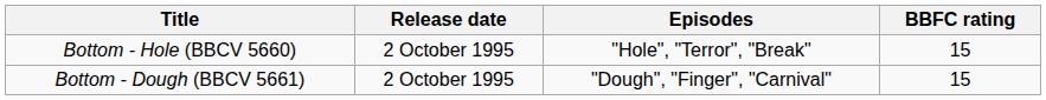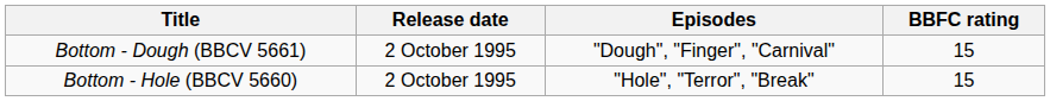rows swapped: Bottom - Hole (BBCV 5660) <-> Bottom - Dough (BBCV 5661)
